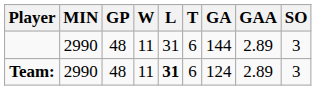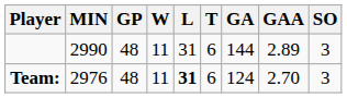Team: | MIN: 2990 -> 2976
Team: | GAA: 2.89 -> 2.70
